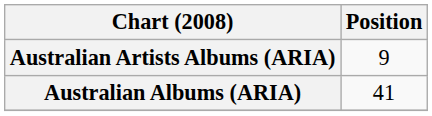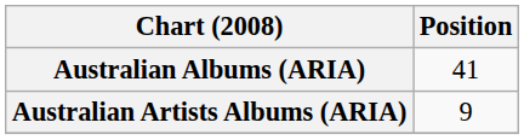rows swapped: Australian Albums (ARIA) <-> Australian Artists Albums (ARIA)
